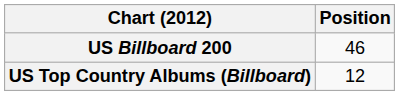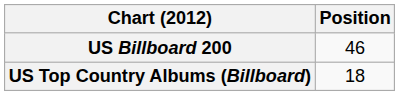US Top Country Albums (Billboard) | Position: 12 -> 18
